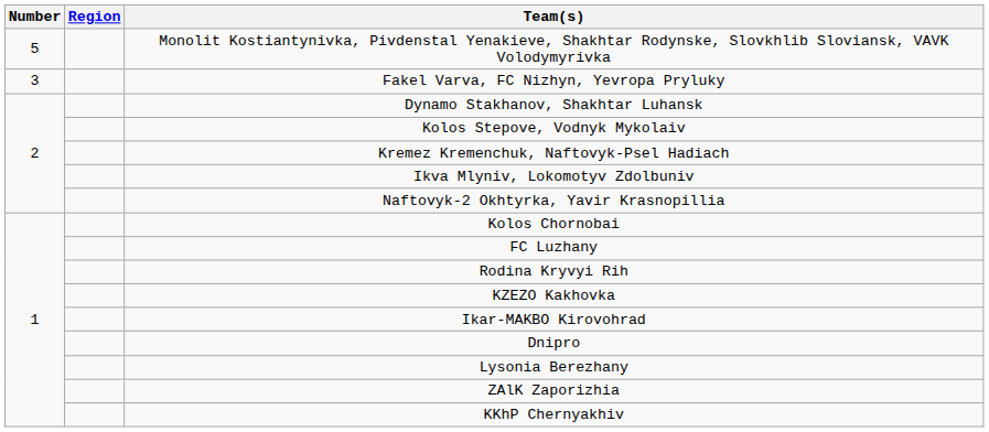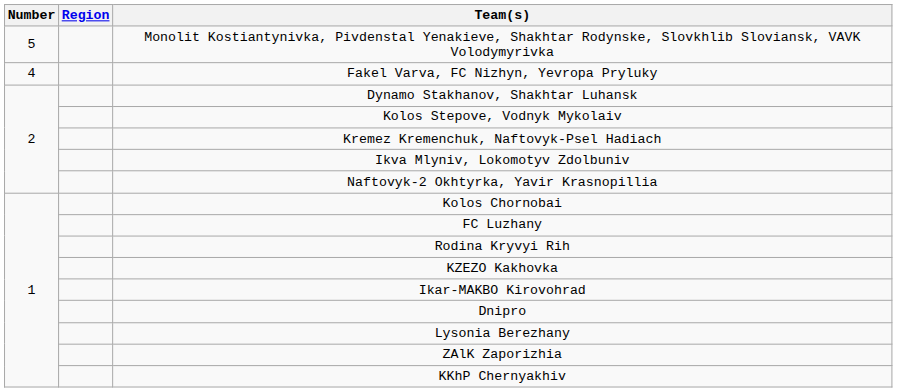Fakel Varva, FC Nizhyn, Yevropa Pryluky | Number: 3 -> 4
